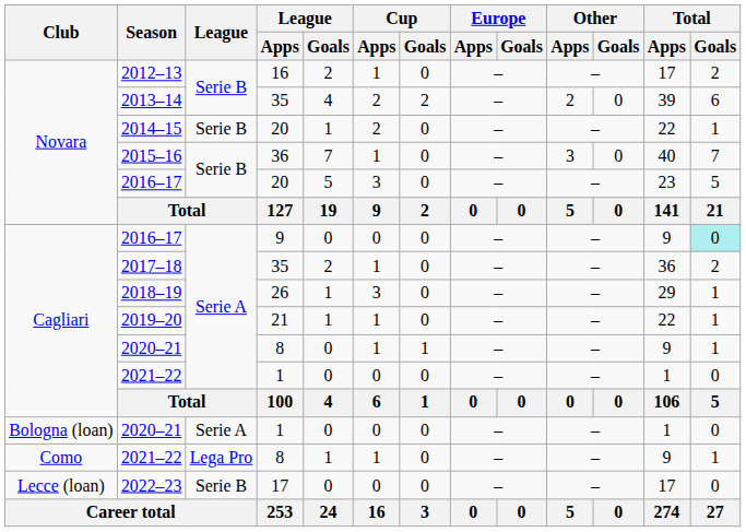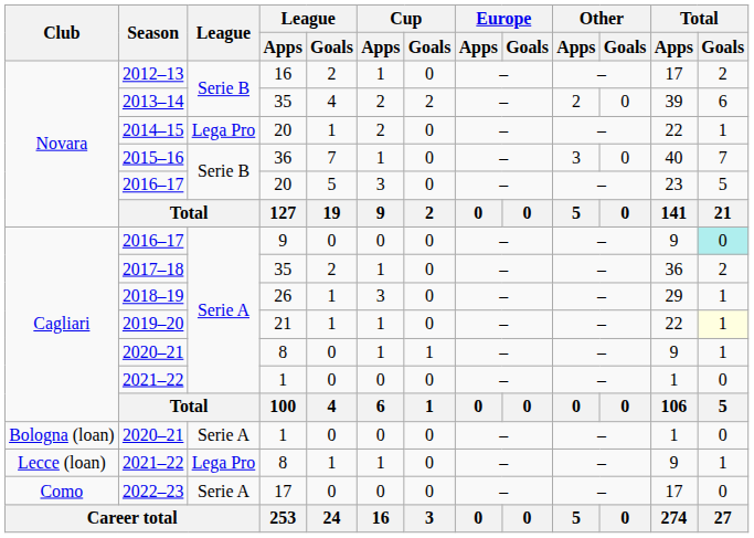2014–15 | League: Serie B -> Lega Pro
2019–20 | Total / Goals: no background -> lightyellow background
2021–22 / 8 | Club: Como -> Lecce (loan)
2022–23 | Club: Lecce (loan) -> Como
2022–23 | League: Serie B -> Serie A
